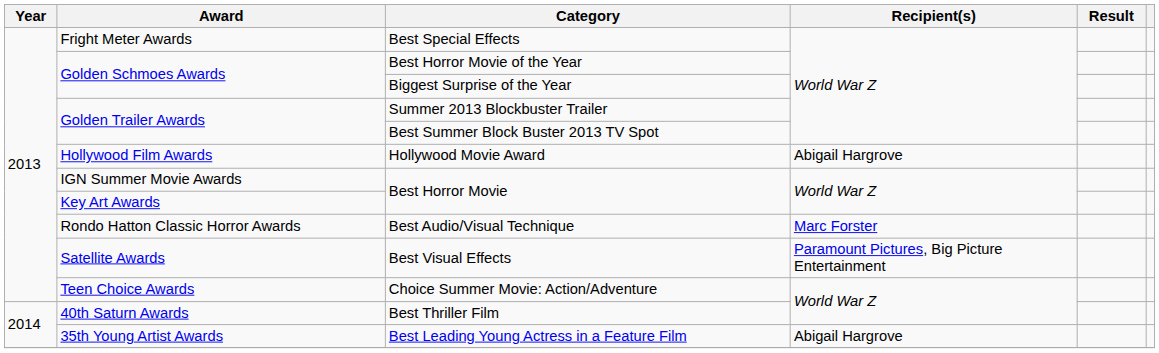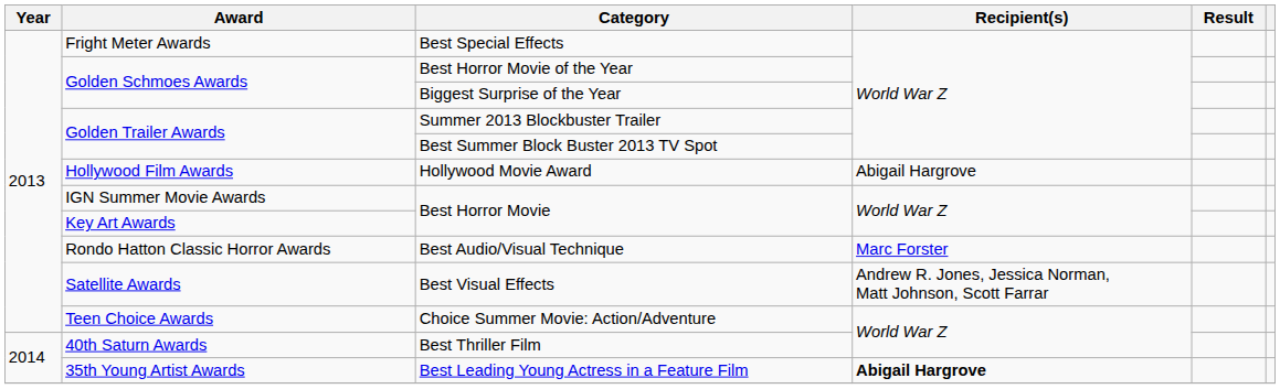Best Visual Effects | Recipient(s): Paramount Pictures, Big Picture Entertainment -> Andrew R. Jones, Jessica Norman, Matt Johnson, Scott Farrar
Best Leading Young Actress in a Feature Film | Recipient(s): normal -> bold
